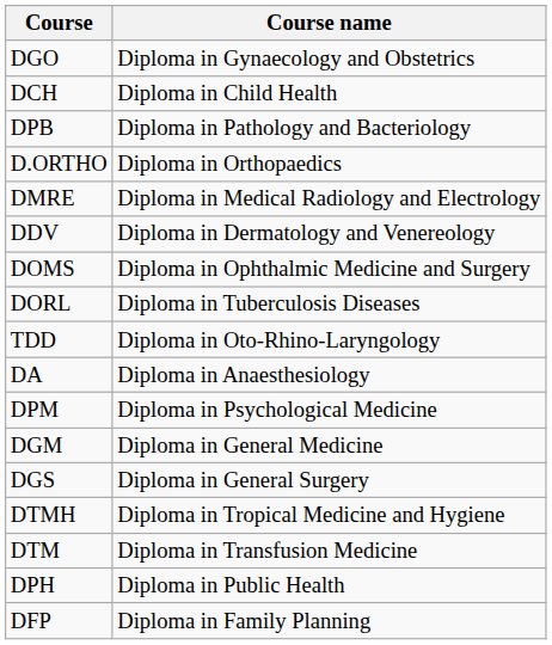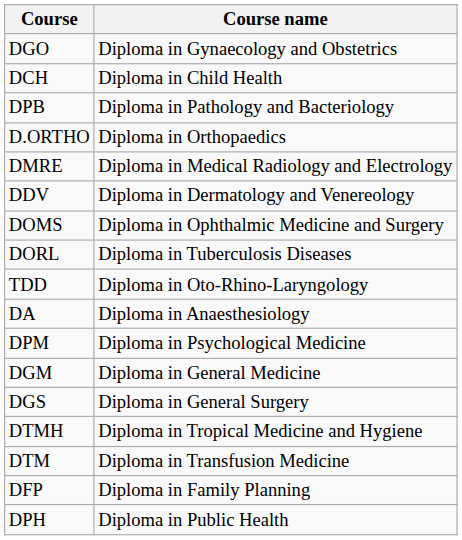rows swapped: DPH <-> DFP
